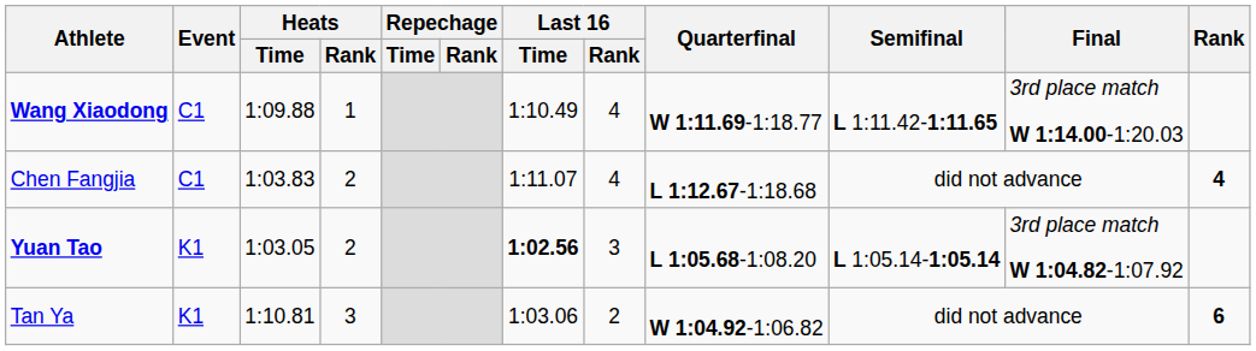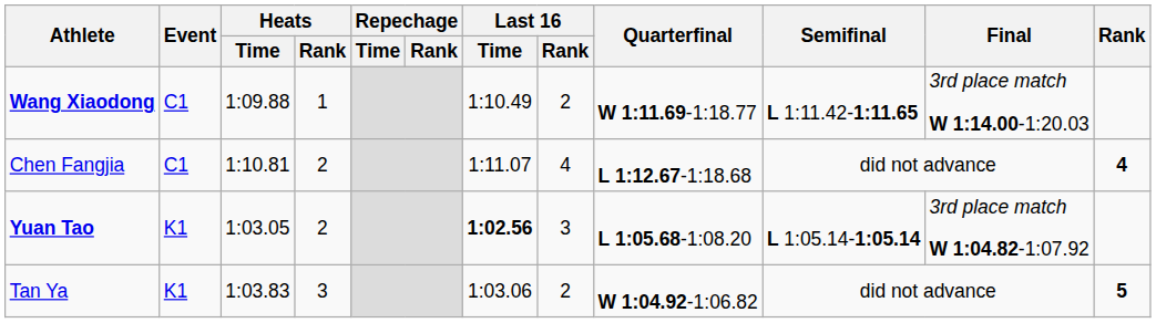Wang Xiaodong | Last 16 / Rank: 4 -> 2
Chen Fangjia | Heats / Time: 1:03.83 -> 1:10.81
Tan Ya | Heats / Time: 1:10.81 -> 1:03.83
Tan Ya | Rank: 6 -> 5
